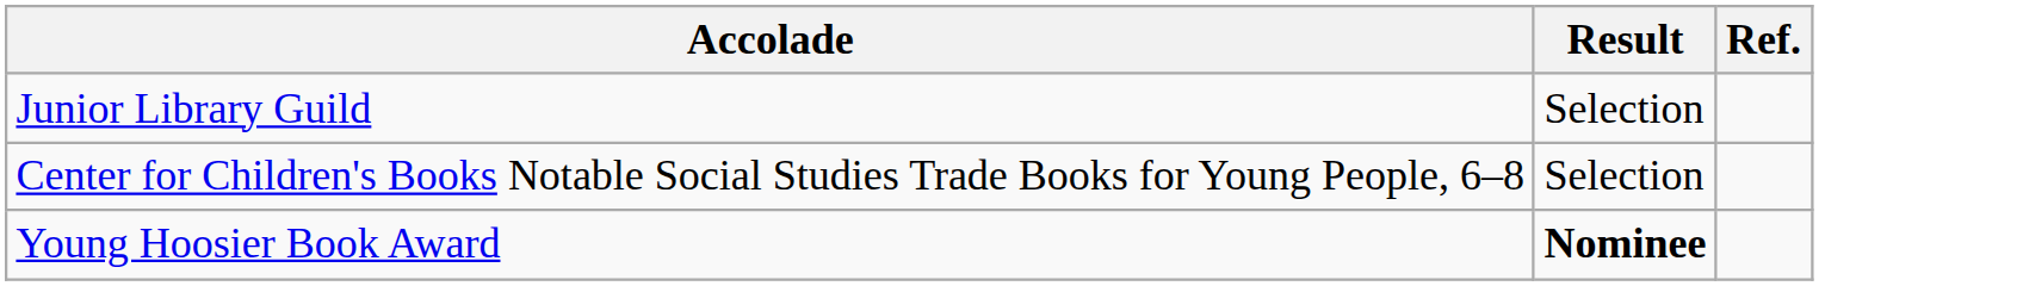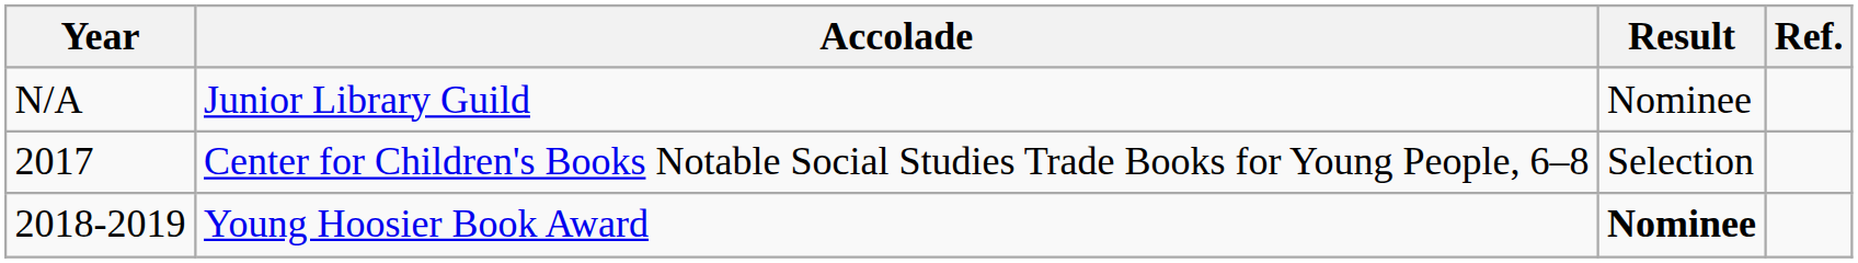+ column: Year | N/A | 2017 | 2018-2019
Junior Library Guild | Result: Selection -> Nominee
